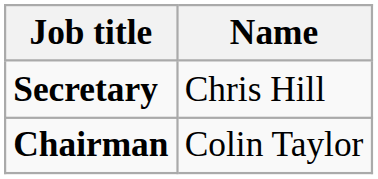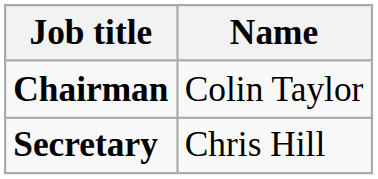rows swapped: Chairman <-> Secretary
